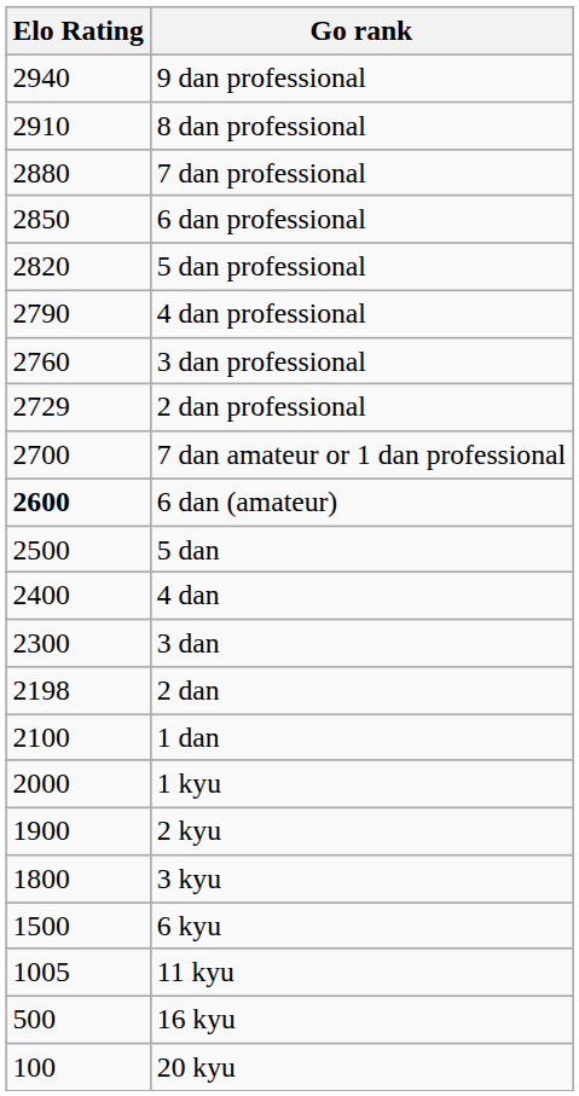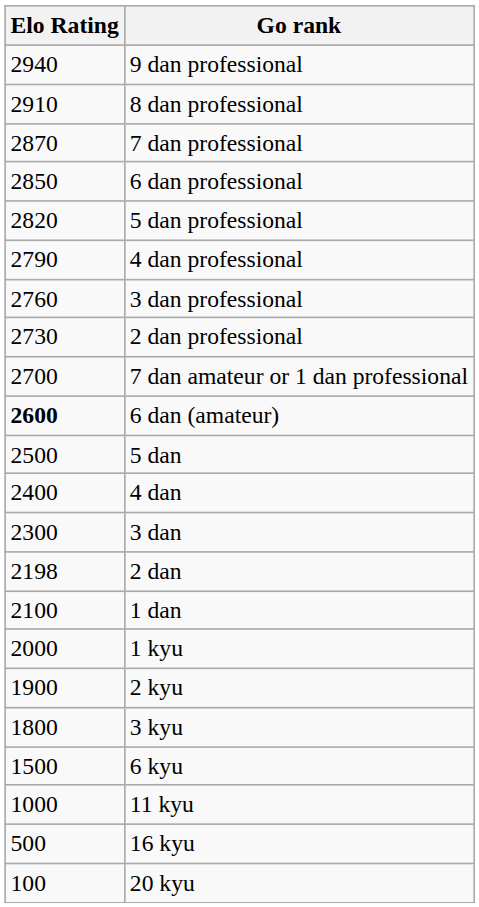7 dan professional | Elo Rating: 2880 -> 2870
2 dan professional | Elo Rating: 2729 -> 2730
11 kyu | Elo Rating: 1005 -> 1000
